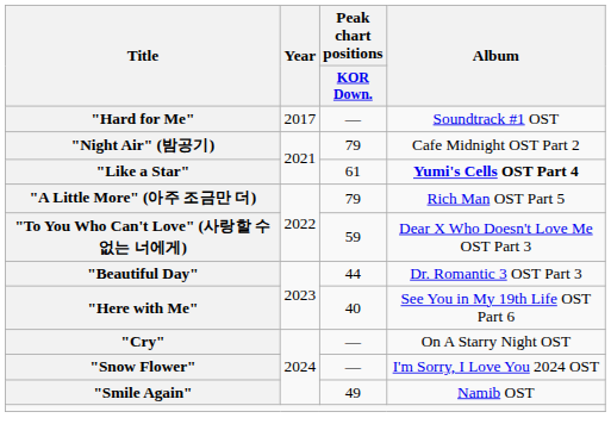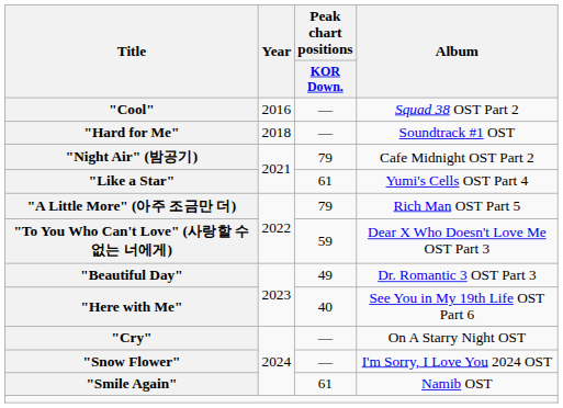+ row: "Cool" | 2016 | — | Squad 38 OST Part 2
"Hard for Me" | Year: 2017 -> 2018
"Like a Star" | Album: bold -> normal
"Beautiful Day" | Peak chart positions / KOR Down.: 44 -> 49
"Smile Again" | Peak chart positions / KOR Down.: 49 -> 61
